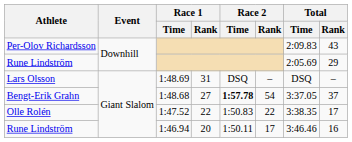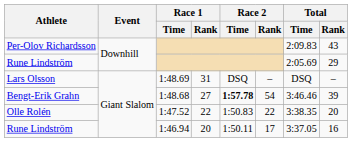Bengt-Erik Grahn | Total / Time: 3:37.05 -> 3:46.46
Bengt-Erik Grahn | Total / Rank: 37 -> 39
Olle Rolén | Total / Rank: 17 -> 20
Rune Lindström / 1:46.94 | Total / Time: 3:46.46 -> 3:37.05
